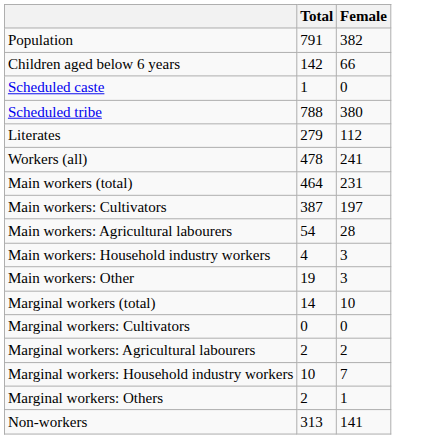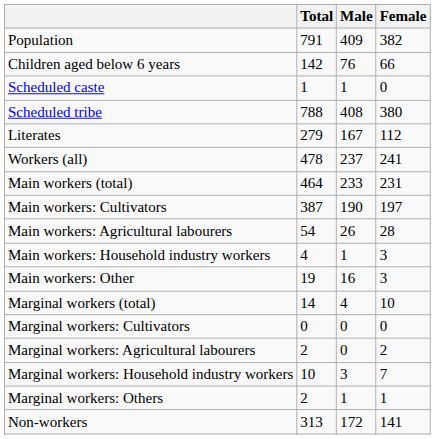+ column: Male | 409 | 76 | 1 | 408 | 167 | 237 | 233 | 190 | 26 | 1 | 16 | 4 | 0 | 0 | 3 | 1 | 172
